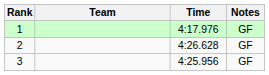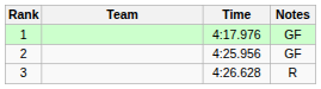2 | Time: 4:26.628 -> 4:25.956
3 | Time: 4:25.956 -> 4:26.628
3 | Notes: GF -> R
